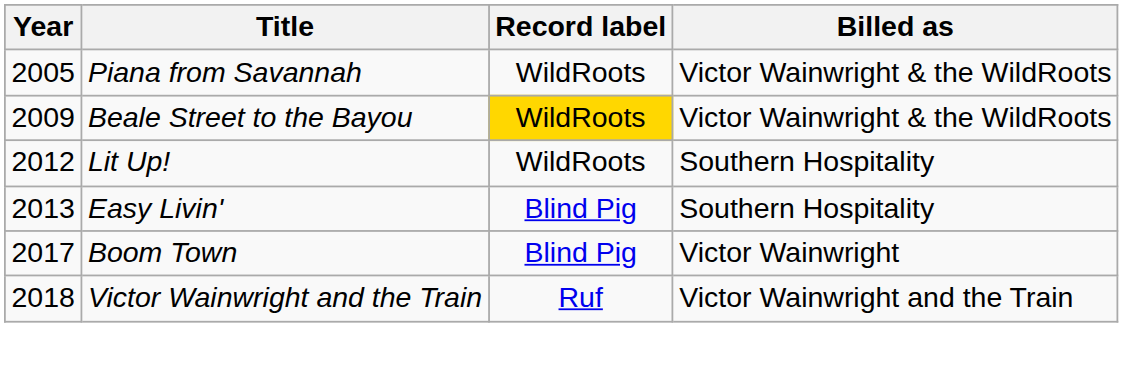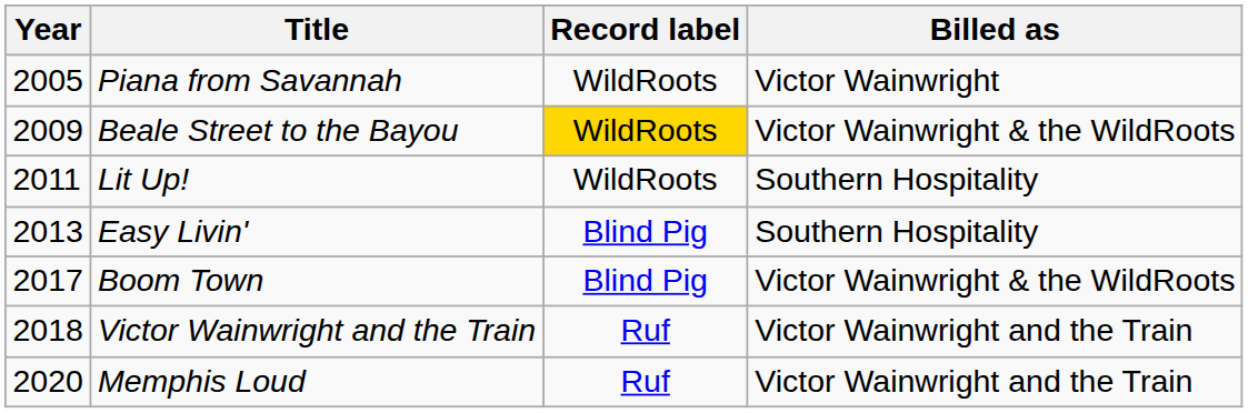Piana from Savannah | Billed as: Victor Wainwright & the WildRoots -> Victor Wainwright
Lit Up! | Year: 2012 -> 2011
Boom Town | Billed as: Victor Wainwright -> Victor Wainwright & the WildRoots
+ row: 2020 | Memphis Loud | Ruf | Victor Wainwright and the Train
